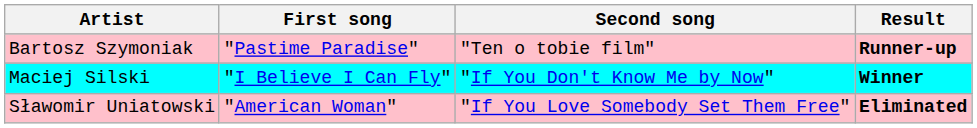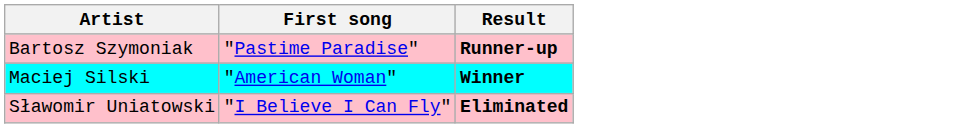- column: Second song | "Ten o tobie film" | "If You Don't Know Me by Now" | "If You Love Somebody Set Them Free"
Maciej Silski | First song: "I Believe I Can Fly" -> "American Woman"
Sławomir Uniatowski | First song: "American Woman" -> "I Believe I Can Fly"
